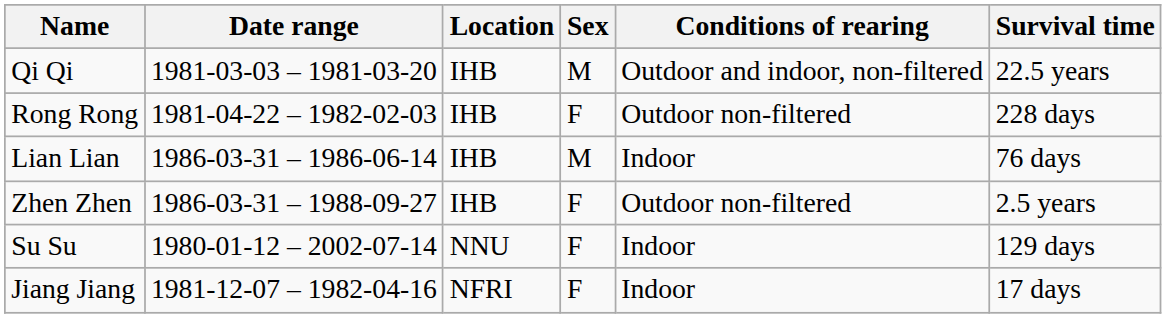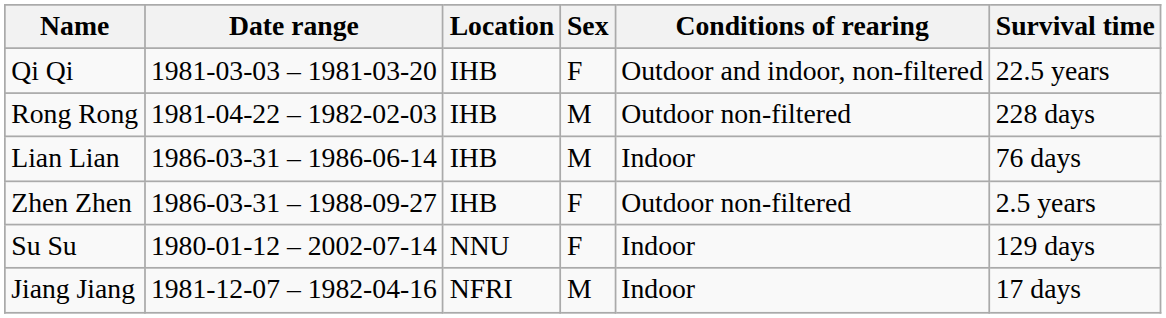Qi Qi | Sex: M -> F
Rong Rong | Sex: F -> M
Jiang Jiang | Sex: F -> M
